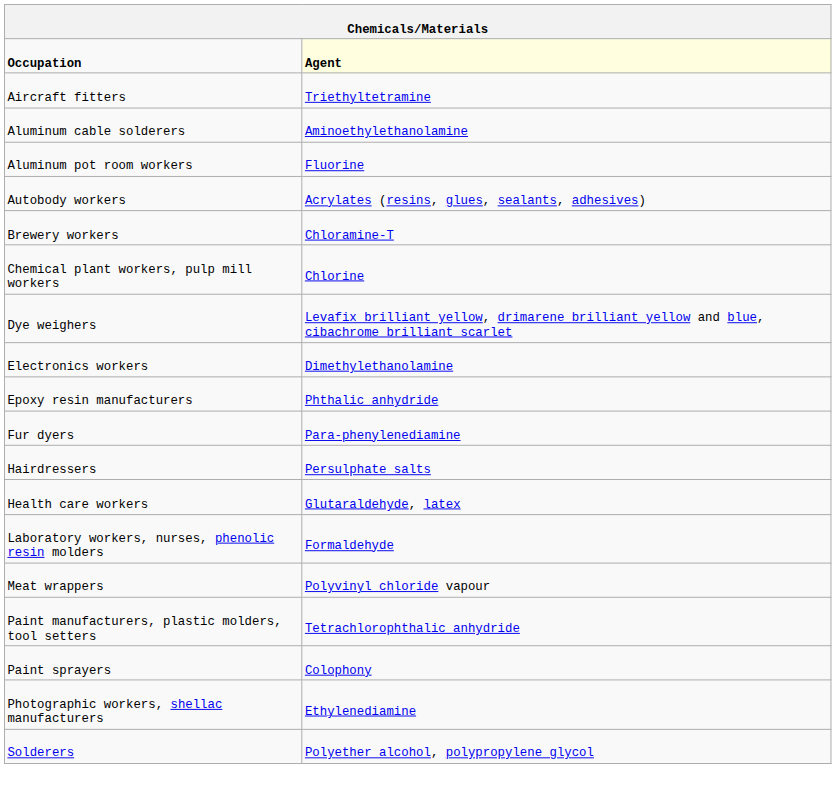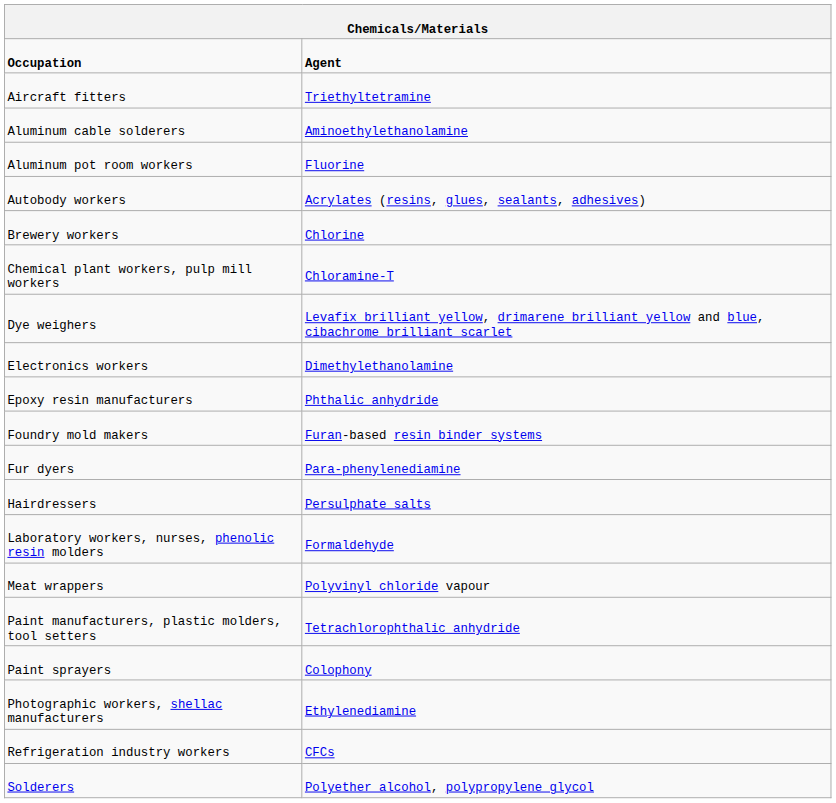Occupation | column 2: lightyellow background -> no background
Brewery workers | column 2: Chloramine-T -> Chlorine
Chemical plant workers, pulp mill workers | column 2: Chlorine -> Chloramine-T
+ row: Foundry mold makers | Furan-based resin binder systems
- row: Health care workers | Glutaraldehyde, latex
+ row: Refrigeration industry workers | CFCs
